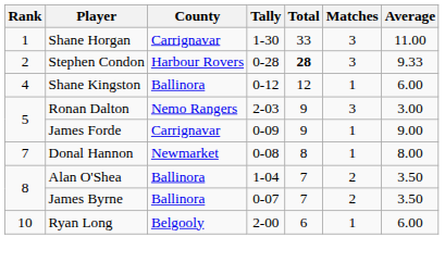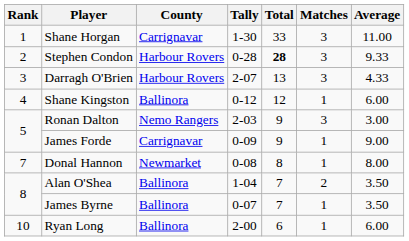+ row: 3 | Darragh O'Brien | Harbour Rovers | 2-07 | 13 | 3 | 4.33
James Byrne | Matches: 2 -> 1
Ryan Long | County: Belgooly -> Ballinora
